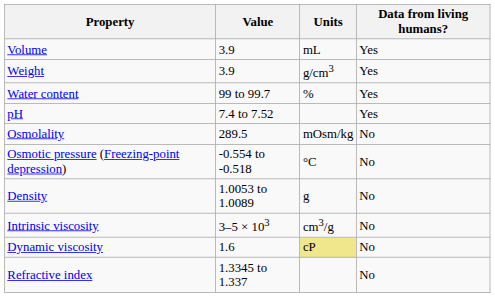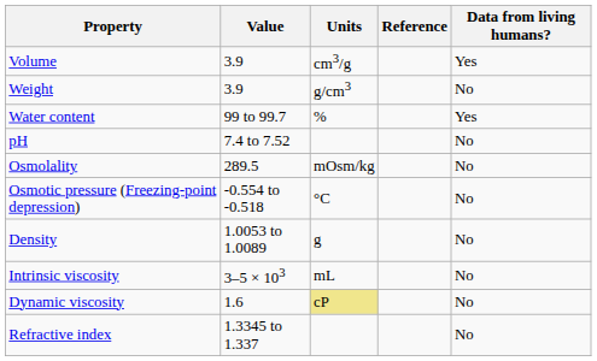+ column: Reference
Volume | Units: mL -> cm3/g
Weight | Data from living humans?: Yes -> No
pH | Data from living humans?: Yes -> No
Intrinsic viscosity | Units: cm3/g -> mL
